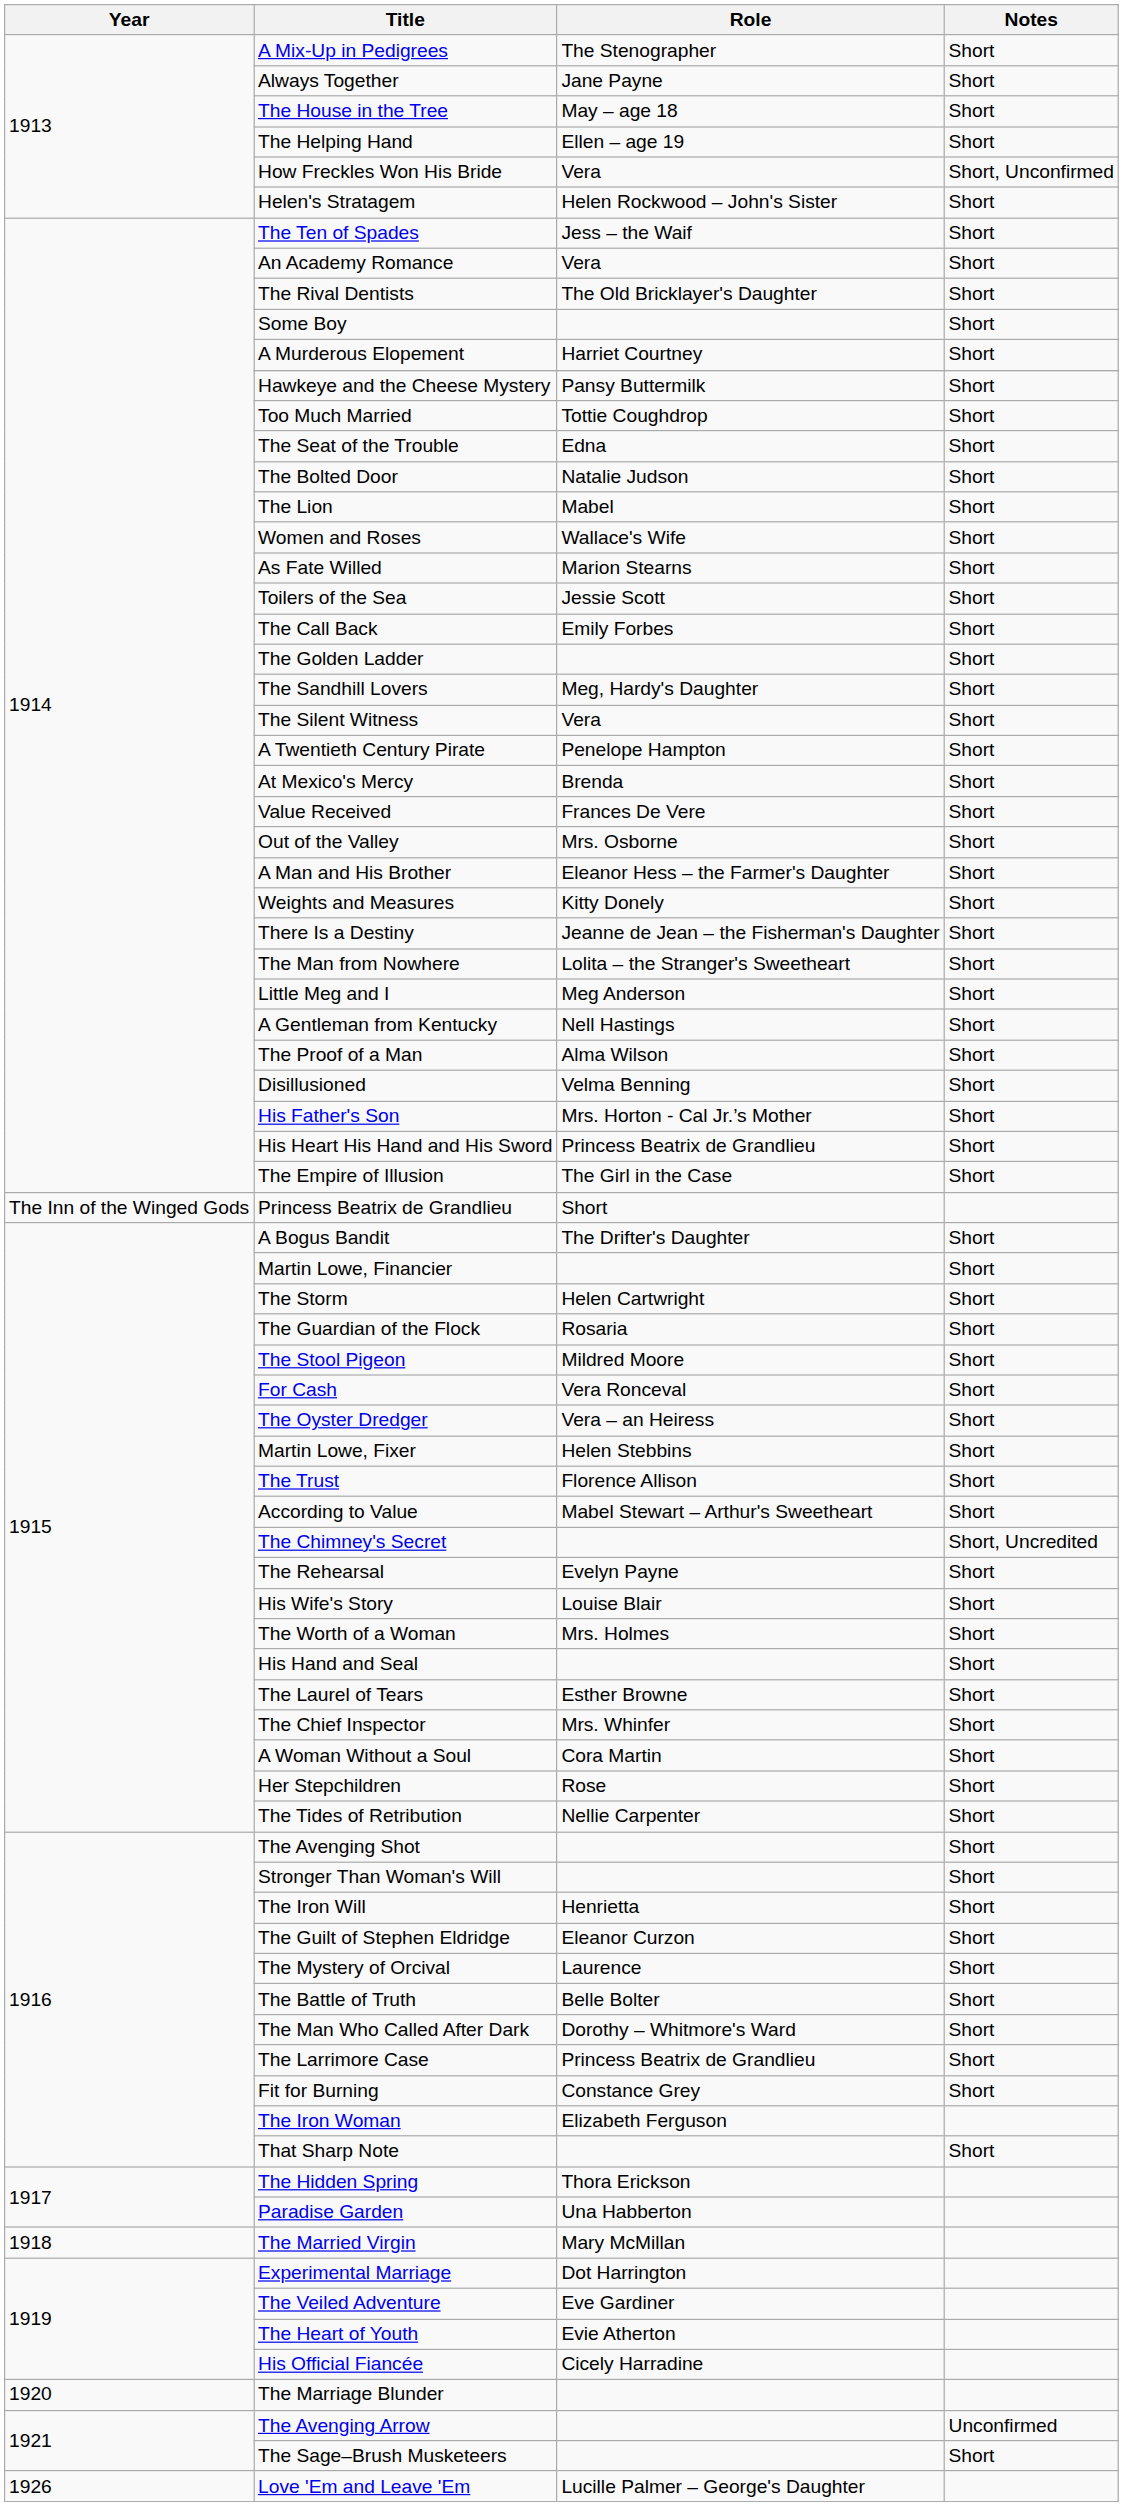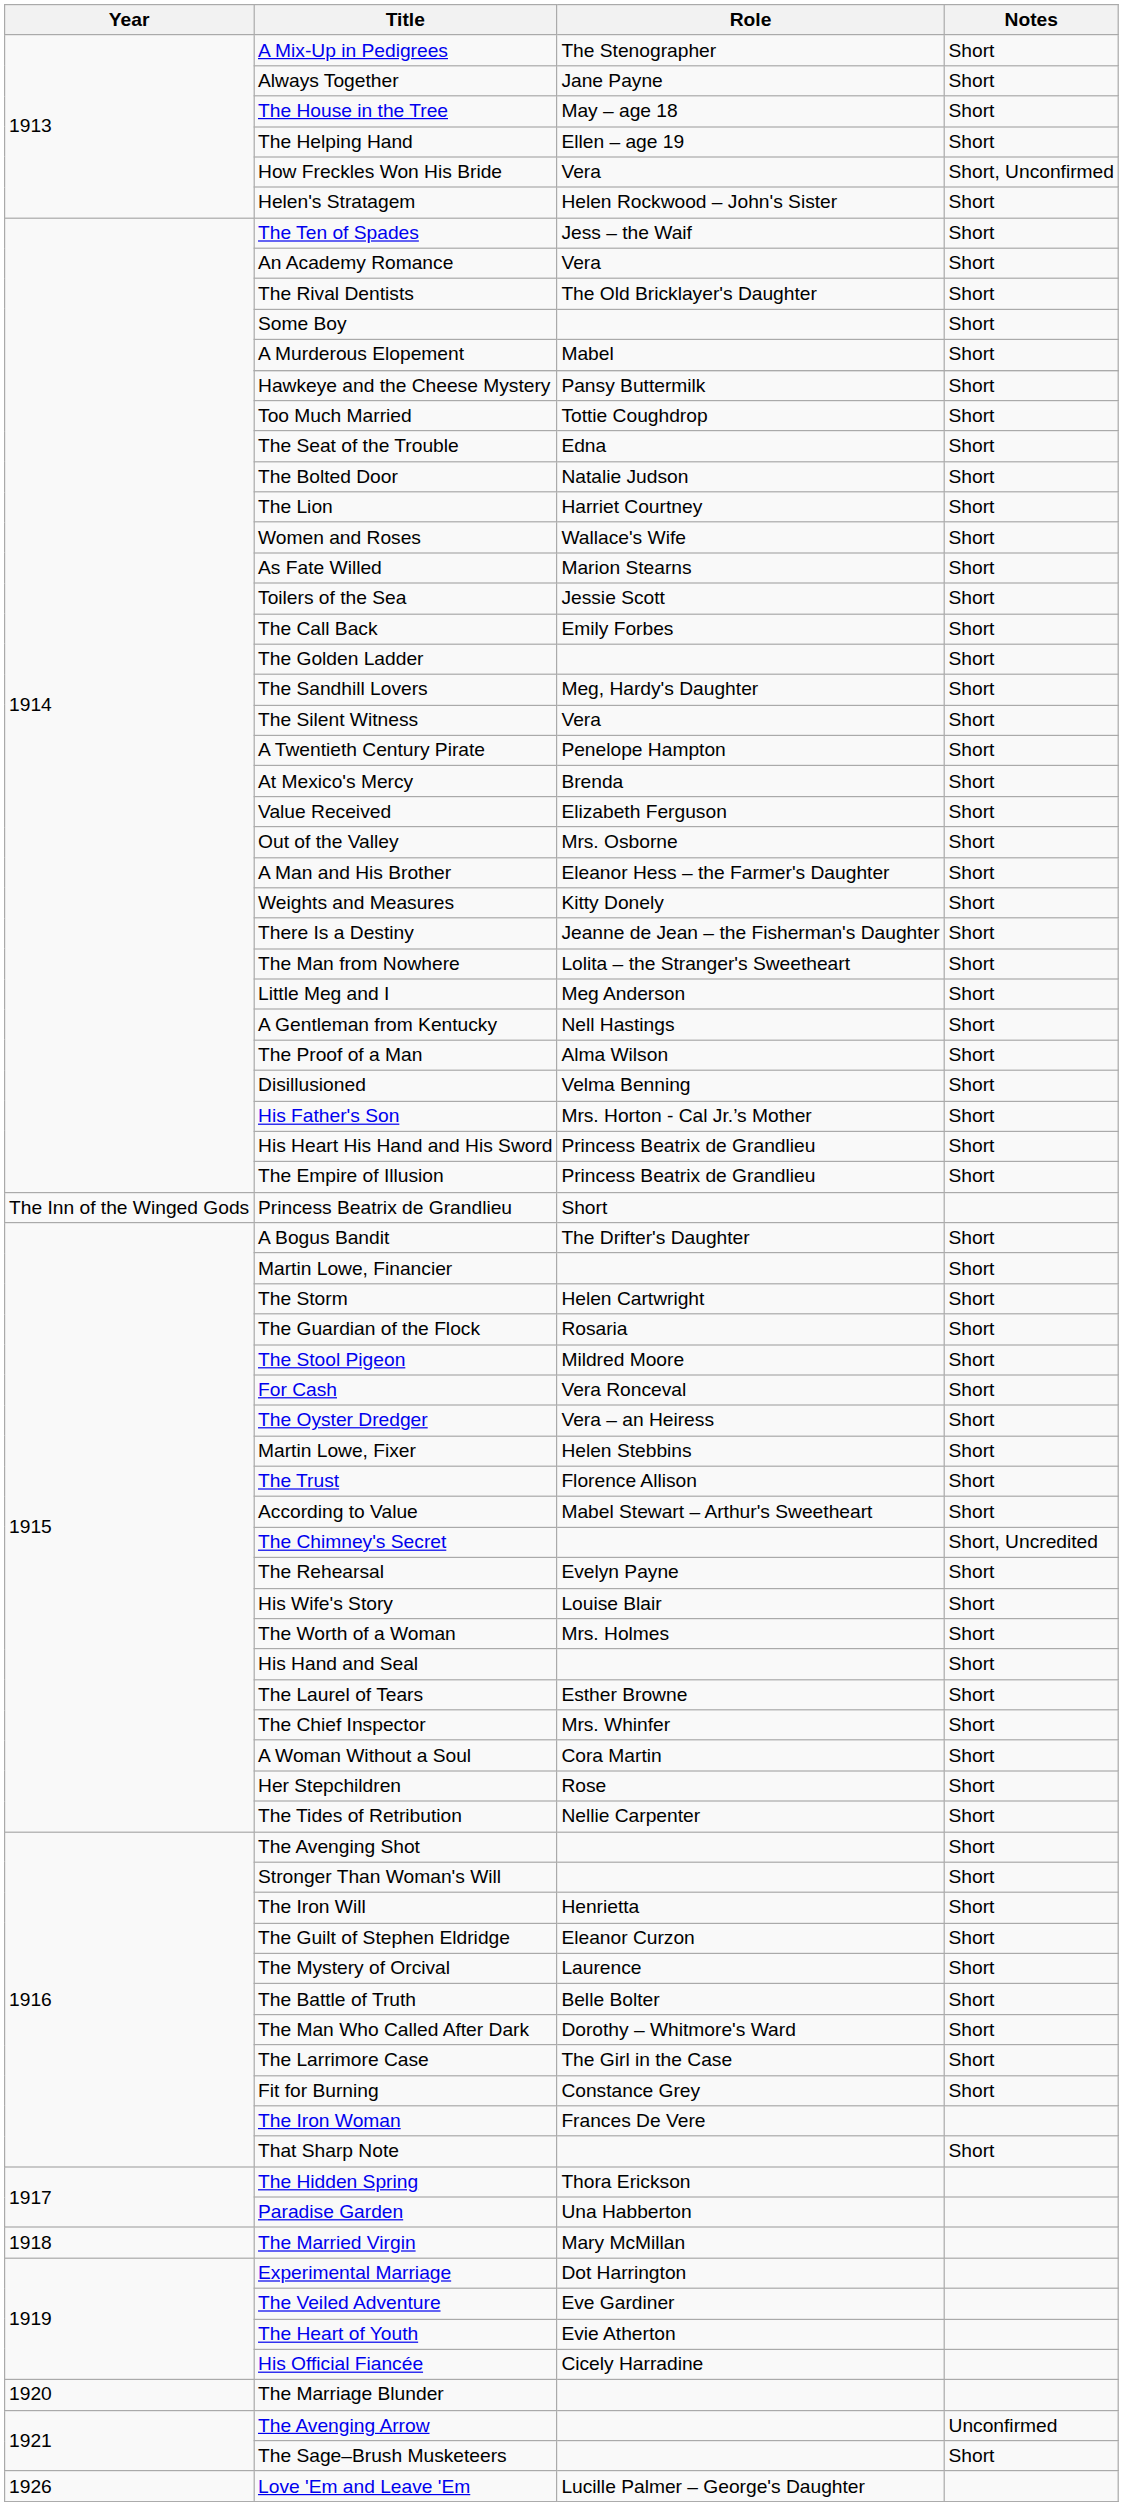A Murderous Elopement | Role: Harriet Courtney -> Mabel
The Lion | Role: Mabel -> Harriet Courtney
Value Received | Role: Frances De Vere -> Elizabeth Ferguson
The Empire of Illusion | Role: The Girl in the Case -> Princess Beatrix de Grandlieu
The Larrimore Case | Role: Princess Beatrix de Grandlieu -> The Girl in the Case
The Iron Woman | Role: Elizabeth Ferguson -> Frances De Vere
